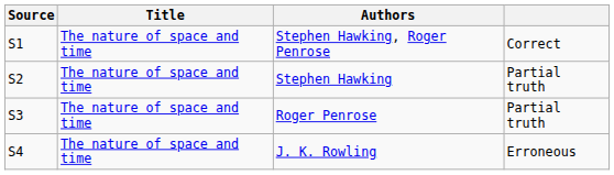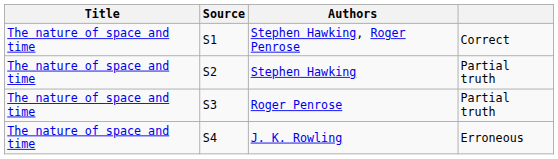columns swapped: Source <-> Title
